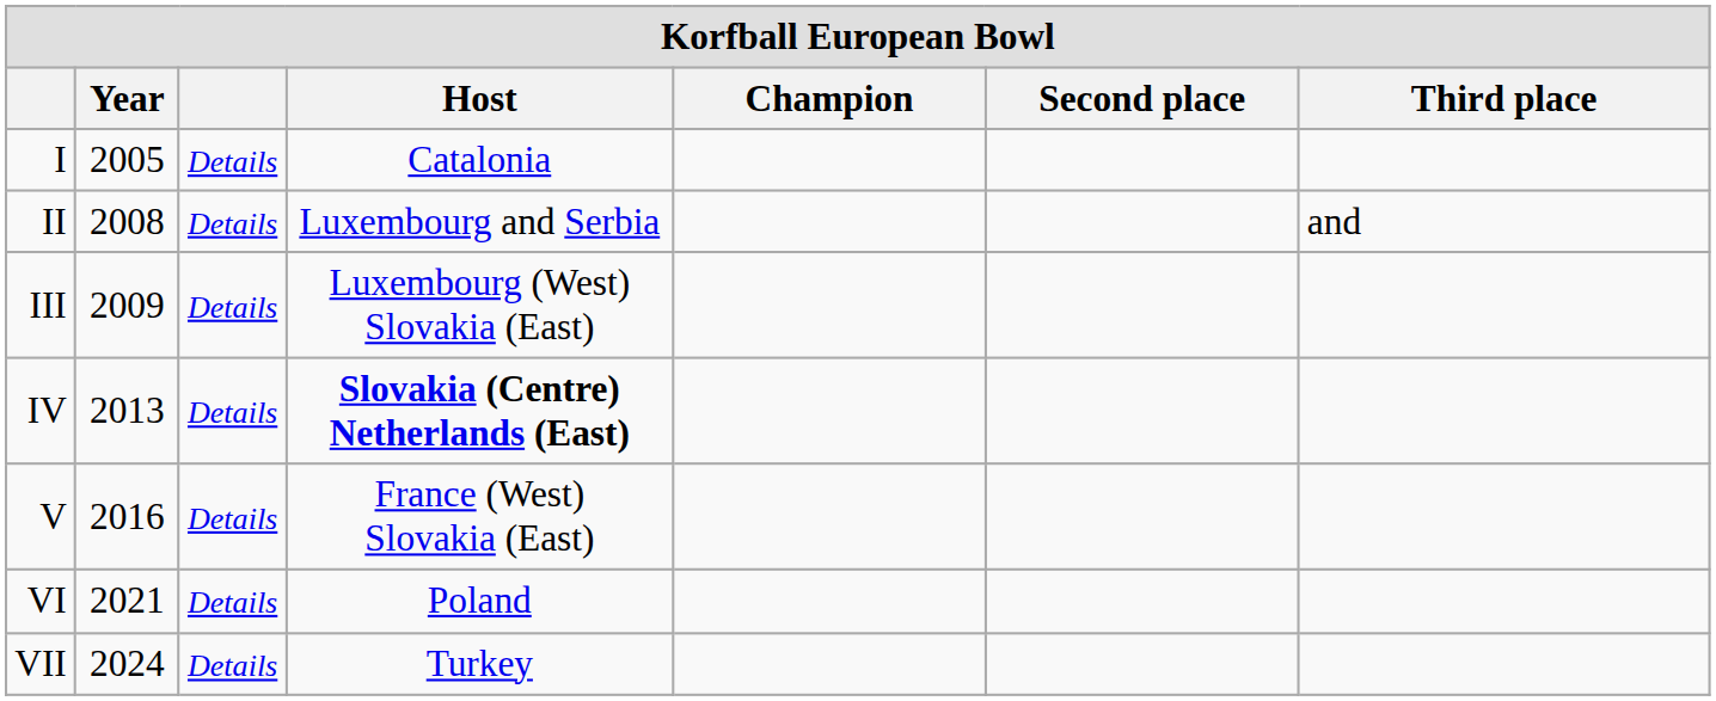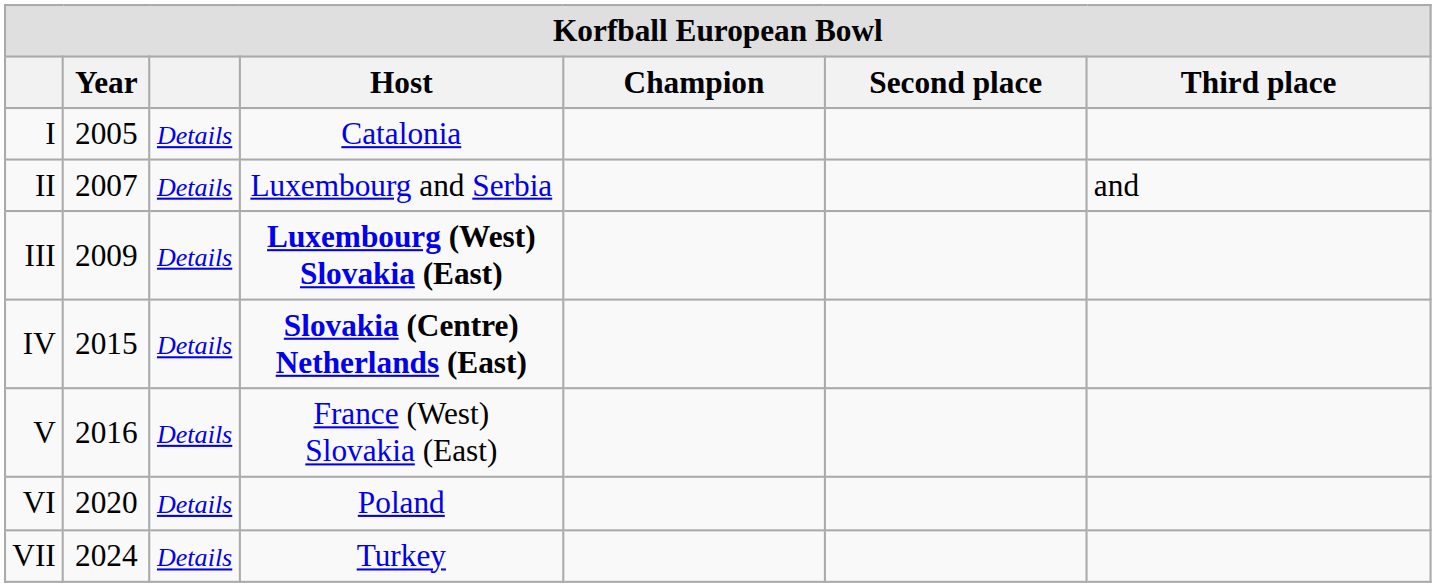II | Year: 2008 -> 2007
III | Host: normal -> bold
IV | Year: 2013 -> 2015
VI | Year: 2021 -> 2020
